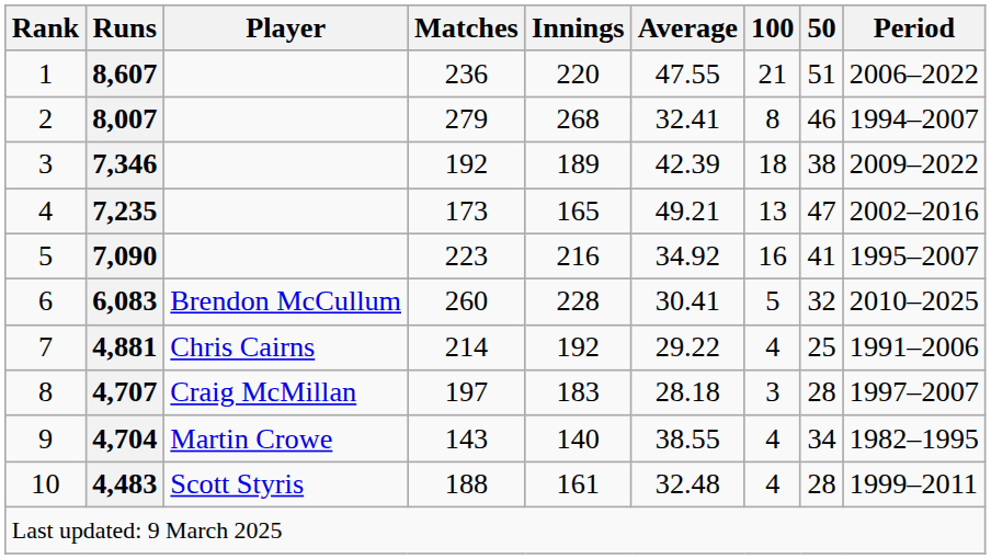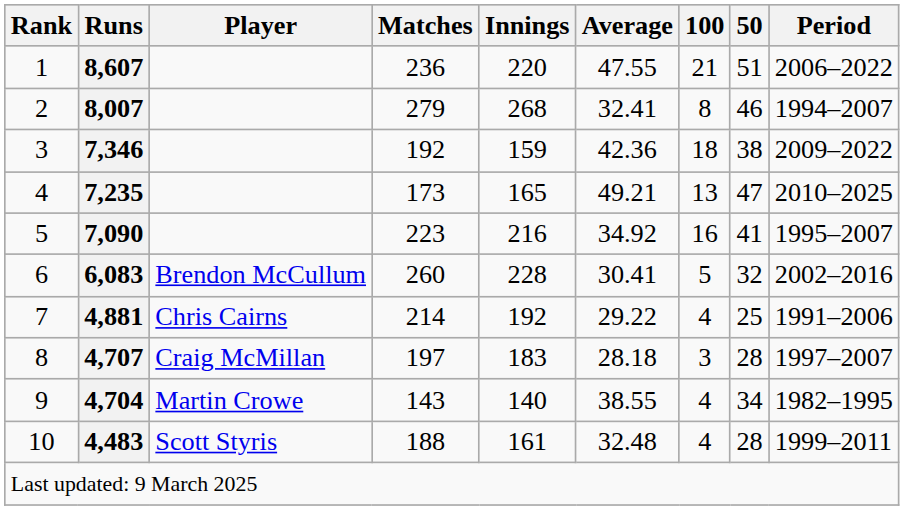7,346 | Innings: 189 -> 159
7,346 | Average: 42.39 -> 42.36
7,235 | Period: 2002–2016 -> 2010–2025
6,083 | Period: 2010–2025 -> 2002–2016
